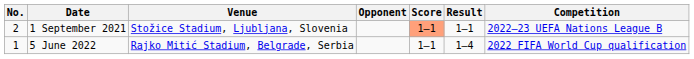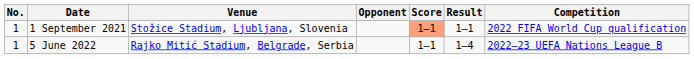1 September 2021 | No.: 2 -> 1
1 September 2021 | Competition: 2022–23 UEFA Nations League B -> 2022 FIFA World Cup qualification
5 June 2022 | Competition: 2022 FIFA World Cup qualification -> 2022–23 UEFA Nations League B
